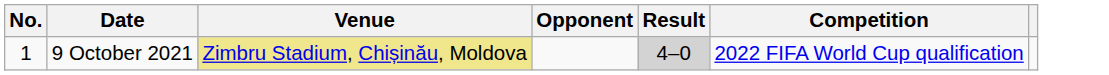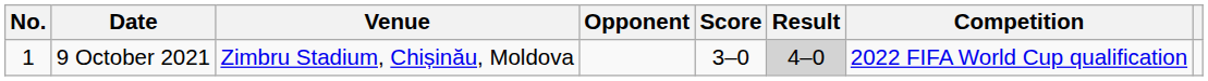+ column: Score | 3–0
9 October 2021 | Venue: khaki background -> no background
